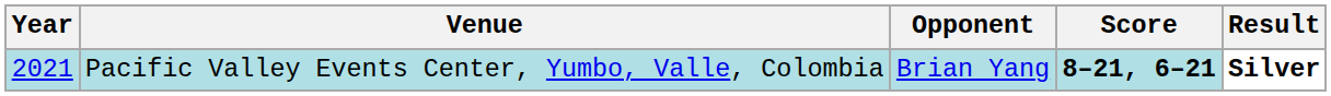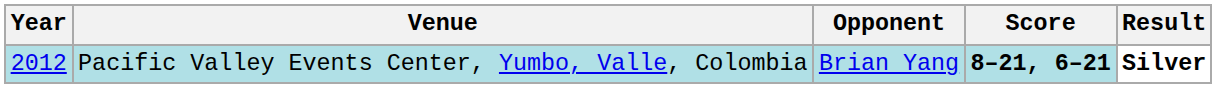Pacific Valley Events Center, Yumbo, Valle, Colombia | Year: 2021 -> 2012
